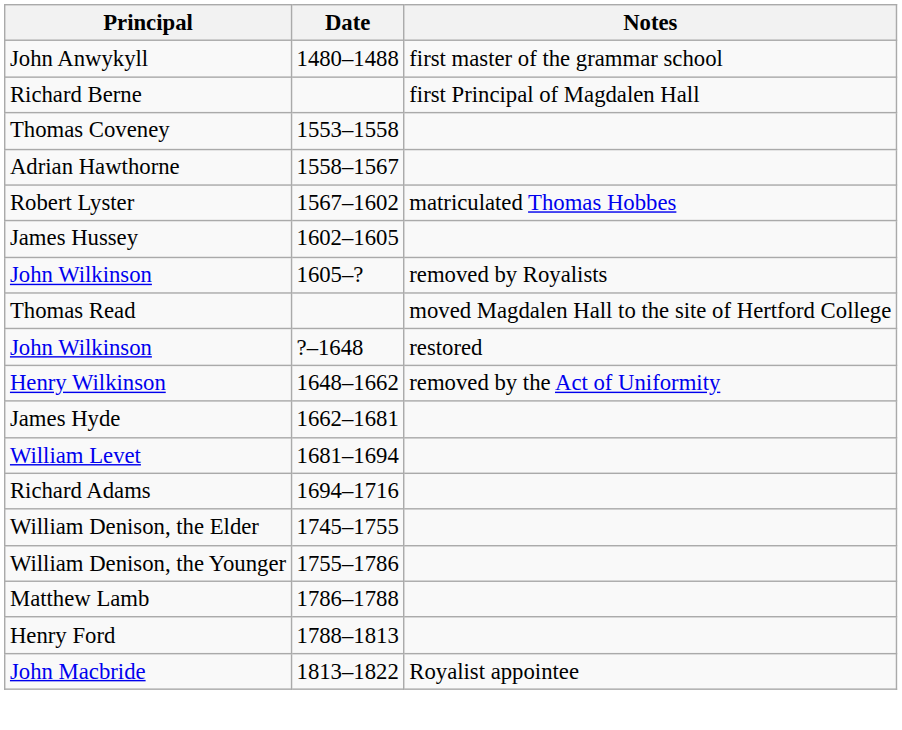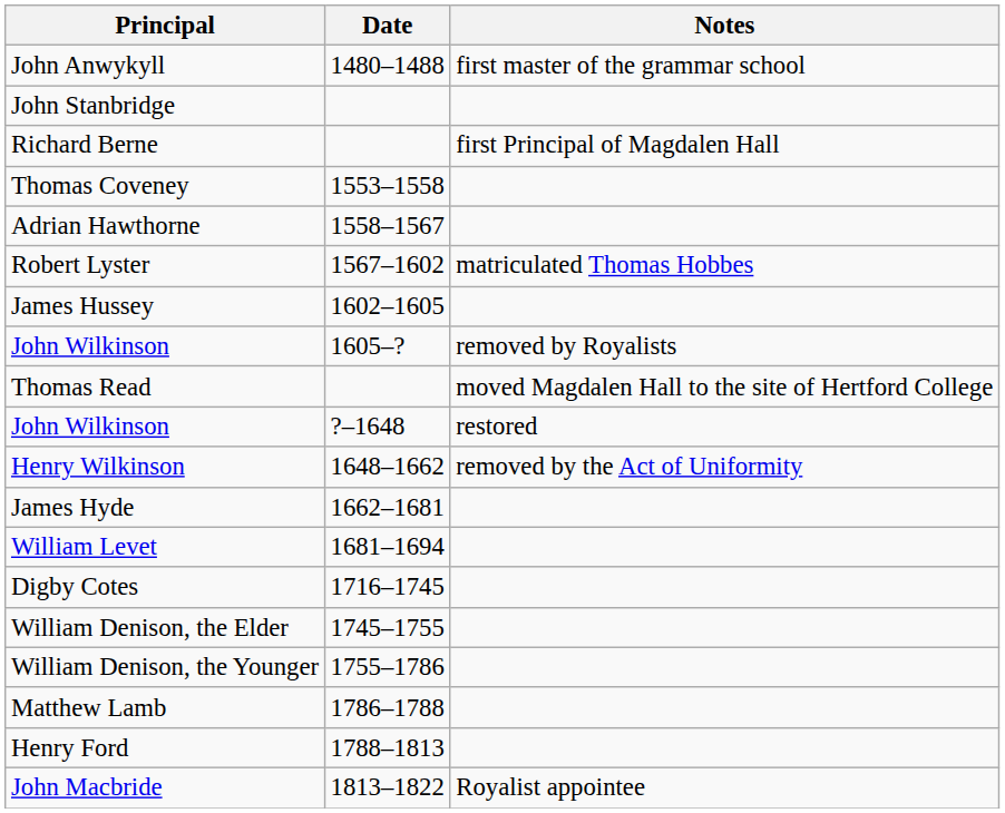+ row: John Stanbridge
- row: Richard Adams | 1694–1716
+ row: Digby Cotes | 1716–1745
